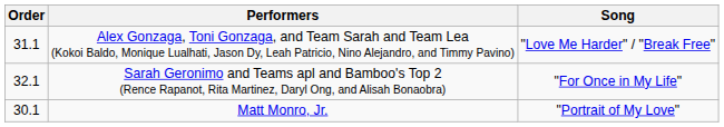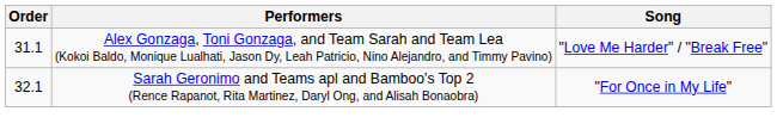- row: 30.1 | Matt Monro, Jr. | "Portrait of My Love"
